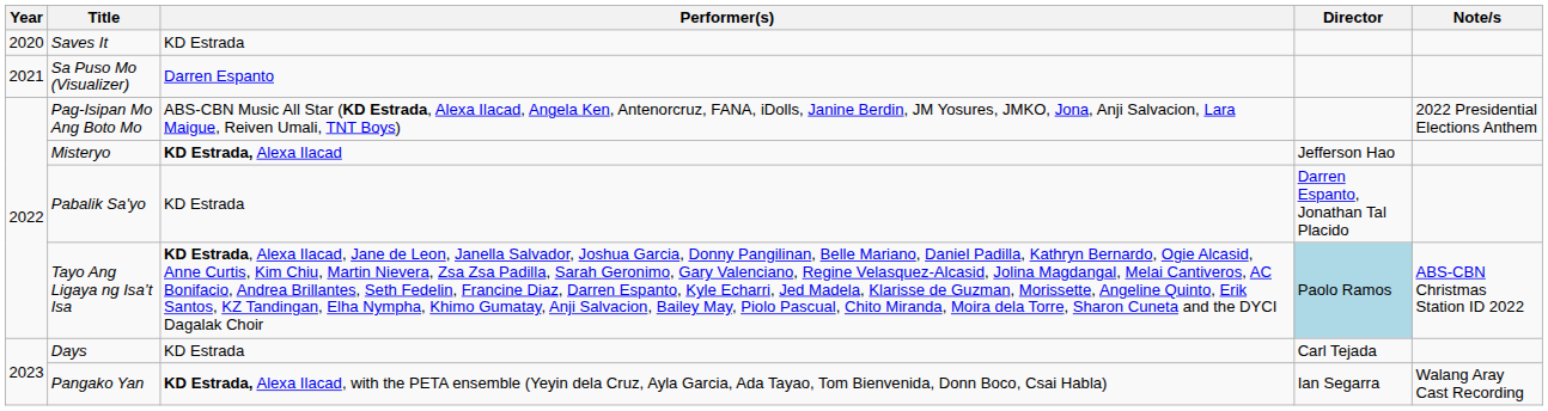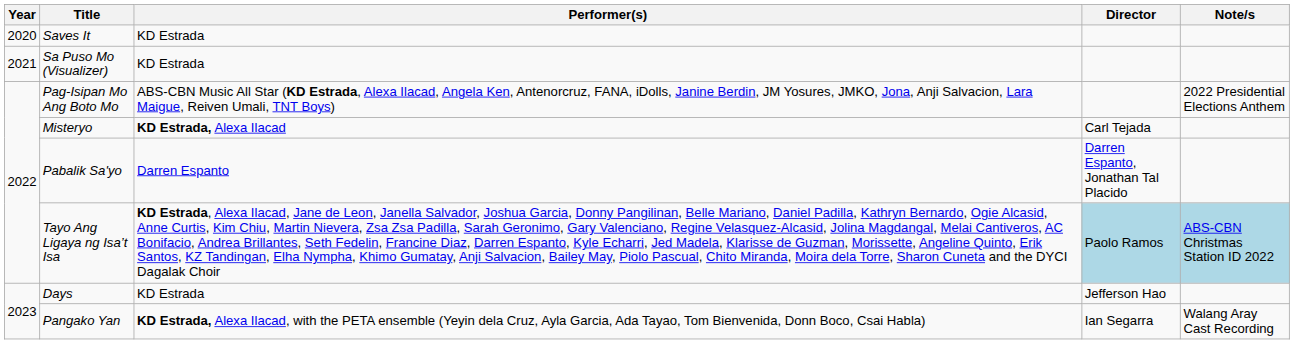Sa Puso Mo (Visualizer) | Performer(s): Darren Espanto -> KD Estrada
Misteryo | Director: Jefferson Hao -> Carl Tejada
Pabalik Sa'yo | Performer(s): KD Estrada -> Darren Espanto
Tayo Ang Ligaya ng Isa’t Isa | Note/s: no background -> lightblue background
Days | Director: Carl Tejada -> Jefferson Hao
